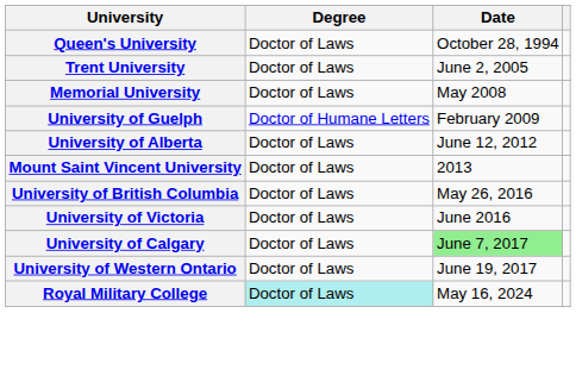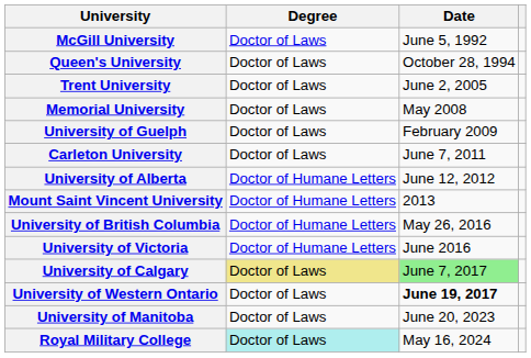+ row: McGill University | Doctor of Laws | June 5, 1992
University of Guelph | Degree: Doctor of Humane Letters -> Doctor of Laws
+ row: Carleton University | Doctor of Laws | June 7, 2011
University of Alberta | Degree: Doctor of Laws -> Doctor of Humane Letters
Mount Saint Vincent University | Degree: Doctor of Laws -> Doctor of Humane Letters
University of British Columbia | Degree: Doctor of Laws -> Doctor of Humane Letters
University of Victoria | Degree: Doctor of Laws -> Doctor of Humane Letters
University of Calgary | Degree: no background -> khaki background
University of Western Ontario | Date: normal -> bold
+ row: University of Manitoba | Doctor of Laws | June 20, 2023
